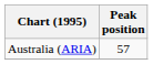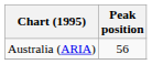Australia (ARIA) | Peak position: 57 -> 56
